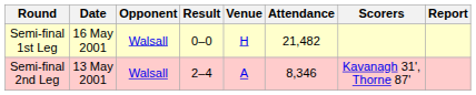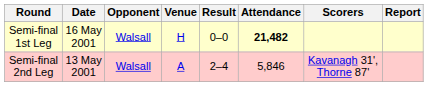columns swapped: Venue <-> Result
Semi-final 1st Leg | Attendance: normal -> bold
Semi-final 2nd Leg | Attendance: 8,346 -> 5,846
